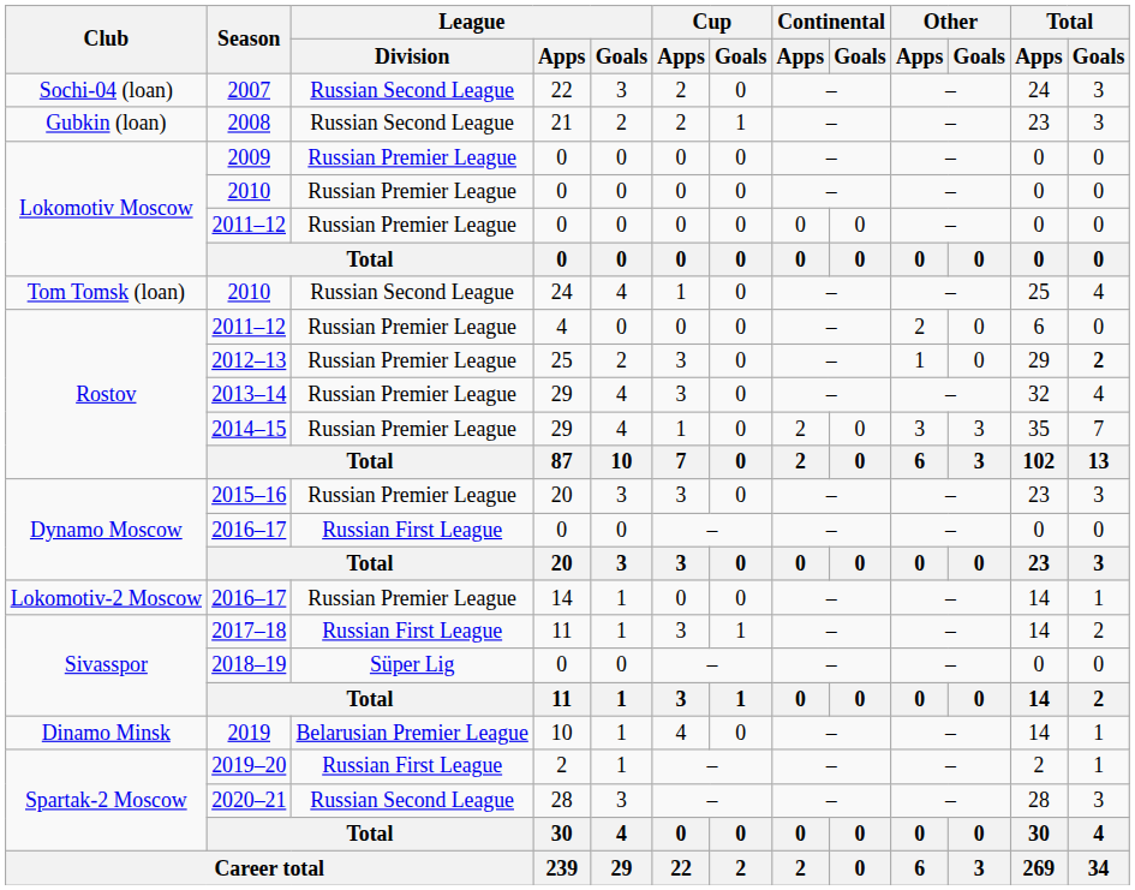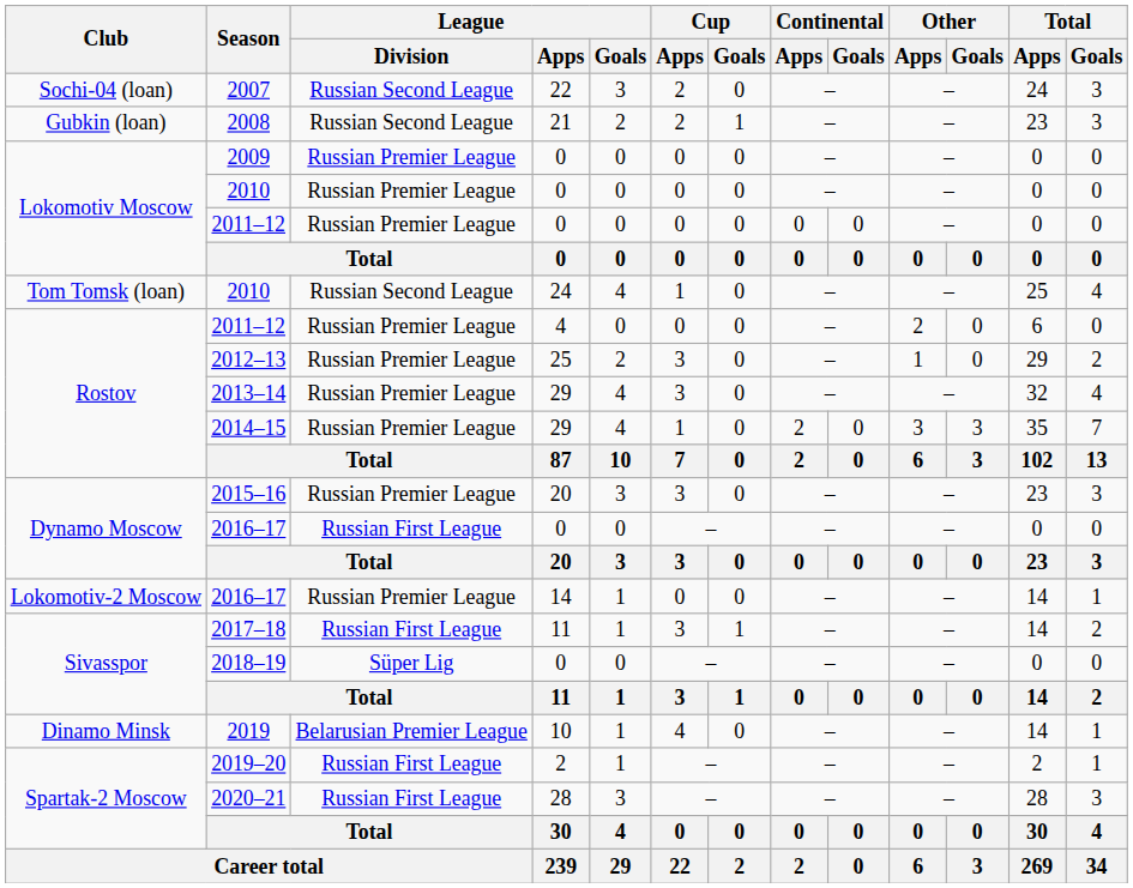2012–13 | Total / Goals: bold -> normal
2020–21 | League / Division: Russian Second League -> Russian First League
